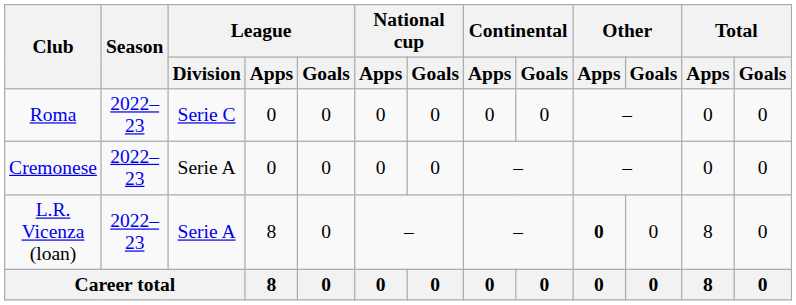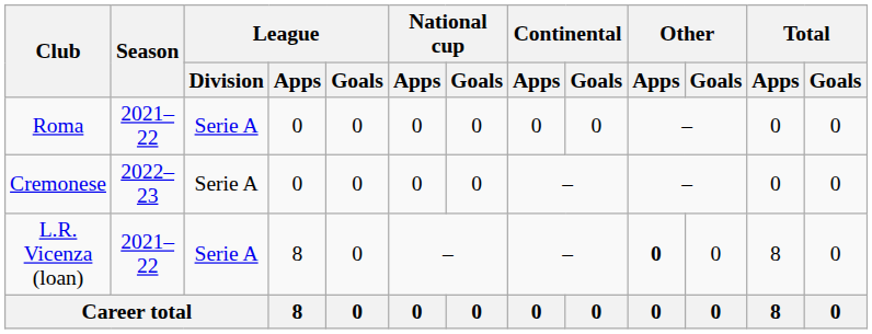Roma | Season: 2022–23 -> 2021–22
Roma | League / Division: Serie C -> Serie A
L.R. Vicenza (loan) | Season: 2022–23 -> 2021–22
